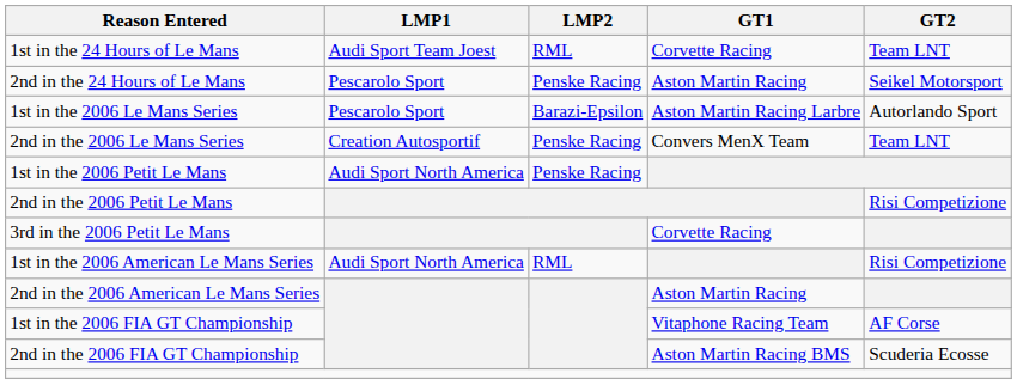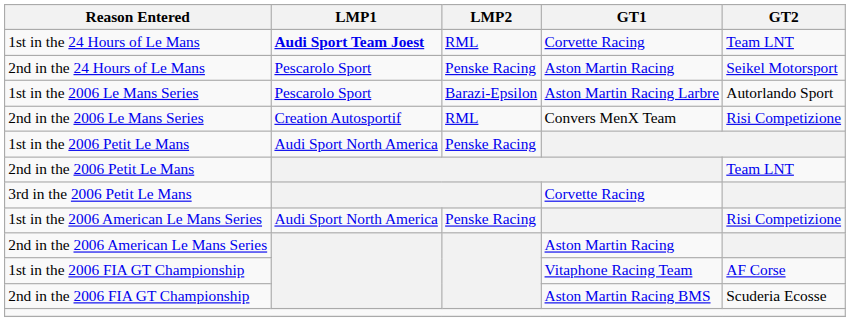1st in the 24 Hours of Le Mans | LMP1: normal -> bold
2nd in the 2006 Le Mans Series | LMP2: Penske Racing -> RML
2nd in the 2006 Le Mans Series | GT2: Team LNT -> Risi Competizione
2nd in the 2006 Petit Le Mans | GT2: Risi Competizione -> Team LNT
1st in the 2006 American Le Mans Series | LMP2: RML -> Penske Racing
